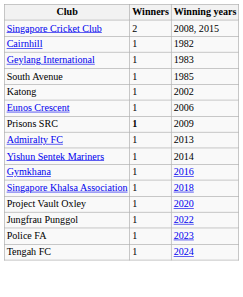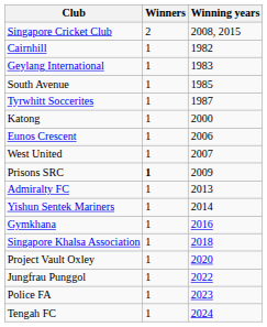+ row: Tyrwhitt Soccerites | 1 | 1987
Katong | Winning years: 2002 -> 2000
+ row: West United | 1 | 2007
